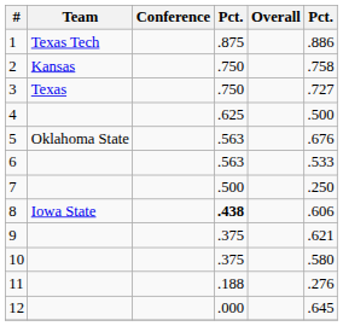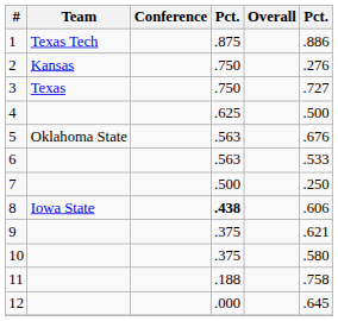2 | column 6: .758 -> .276
11 | column 6: .276 -> .758
